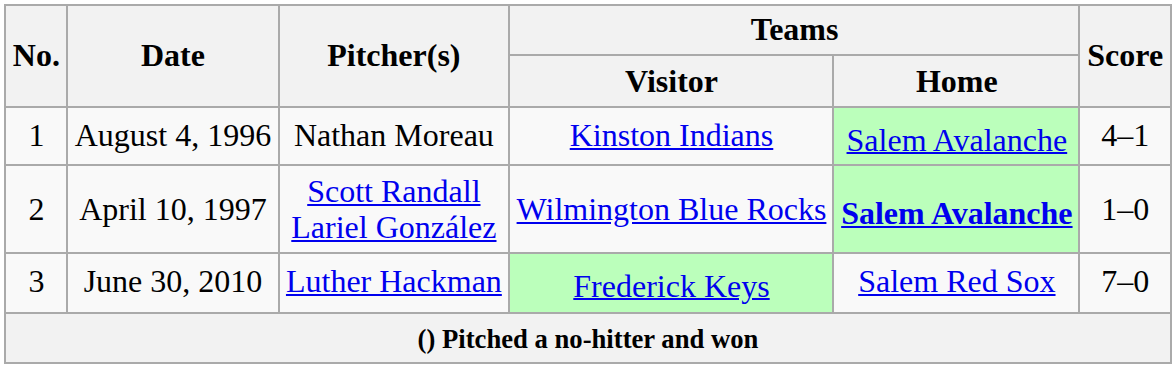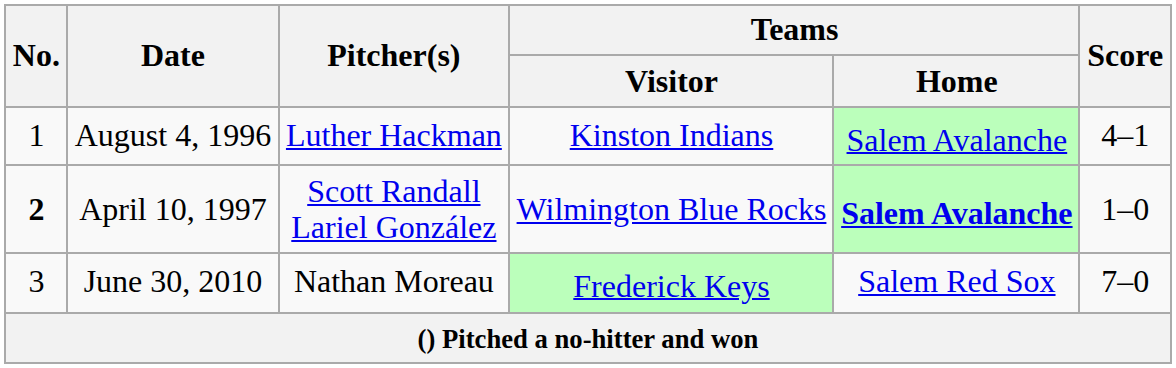August 4, 1996 | Pitcher(s): Nathan Moreau -> Luther Hackman
April 10, 1997 | No.: normal -> bold
June 30, 2010 | Pitcher(s): Luther Hackman -> Nathan Moreau
